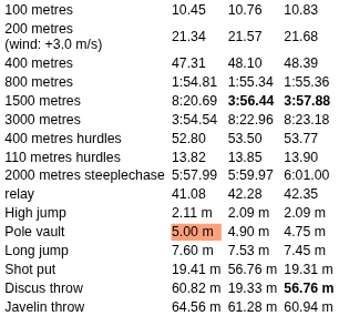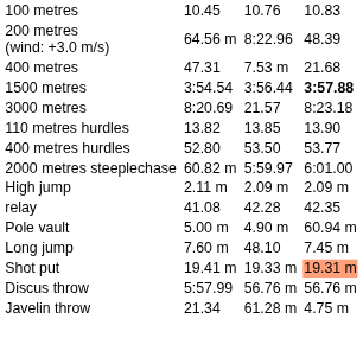200 metres (wind: +3.0 m/s) | column 3: 21.34 -> 64.56 m
200 metres (wind: +3.0 m/s) | column 5: 21.57 -> 8:22.96
200 metres (wind: +3.0 m/s) | column 7: 21.68 -> 48.39
400 metres | column 5: 48.10 -> 7.53 m
400 metres | column 7: 48.39 -> 21.68
- row: 800 metres | 1:54.81 | 1:55.34 | 1:55.36
1500 metres | column 3: 8:20.69 -> 3:54.54
1500 metres | column 5: bold -> normal
3000 metres | column 3: 3:54.54 -> 8:20.69
3000 metres | column 5: 8:22.96 -> 21.57
rows swapped: 110 metres hurdles <-> 400 metres hurdles
2000 metres steeplechase | column 3: 5:57.99 -> 60.82 m
rows swapped: relay <-> High jump
Pole vault | column 3: lightsalmon background -> no background
Pole vault | column 7: 4.75 m -> 60.94 m
Long jump | column 5: 7.53 m -> 48.10
Shot put | column 5: 56.76 m -> 19.33 m
Shot put | column 7: no background -> lightsalmon background
Discus throw | column 3: 60.82 m -> 5:57.99
Discus throw | column 5: 19.33 m -> 56.76 m
Discus throw | column 7: bold -> normal
Javelin throw | column 3: 64.56 m -> 21.34
Javelin throw | column 7: 60.94 m -> 4.75 m
